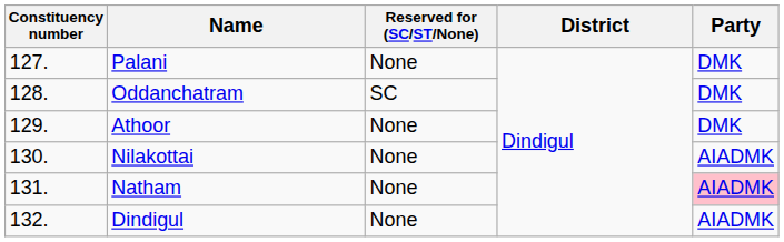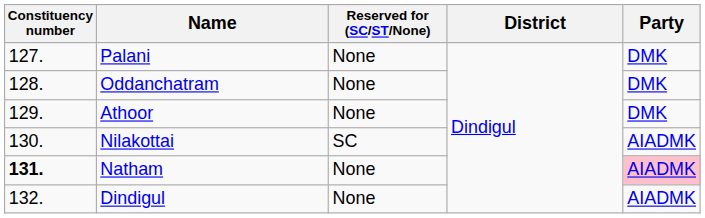Oddanchatram | Reserved for (SC/ST/None): SC -> None
Nilakottai | Reserved for (SC/ST/None): None -> SC
Natham | Constituency number: normal -> bold
